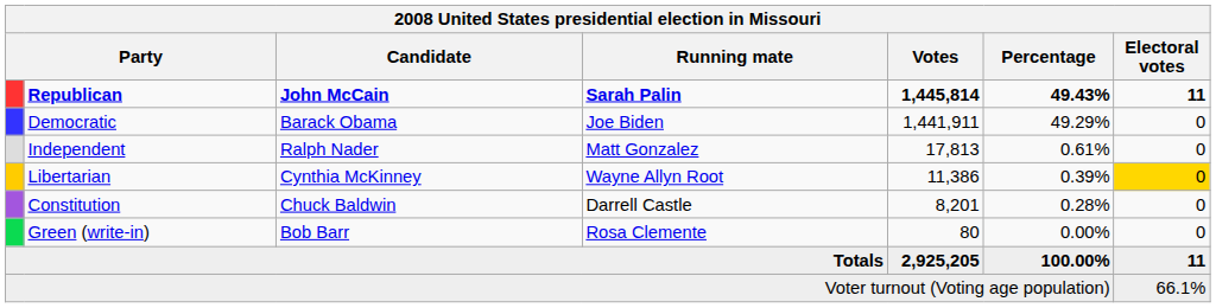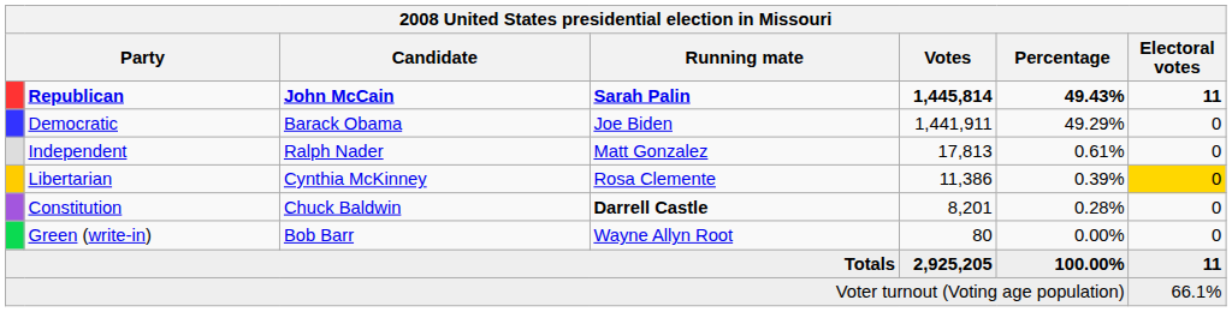Libertarian | Running mate: Wayne Allyn Root -> Rosa Clemente
Constitution | Running mate: normal -> bold
Green (write-in) | Running mate: Rosa Clemente -> Wayne Allyn Root
